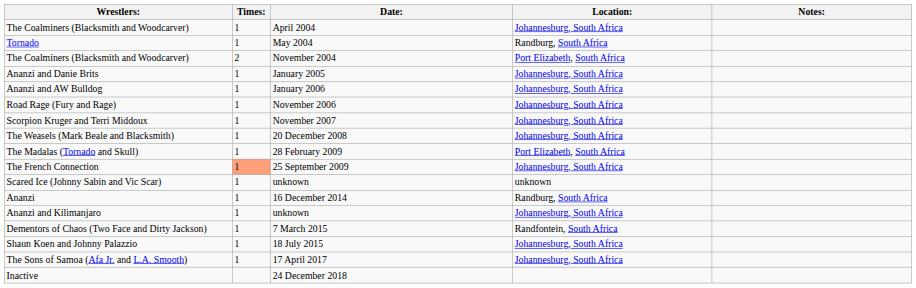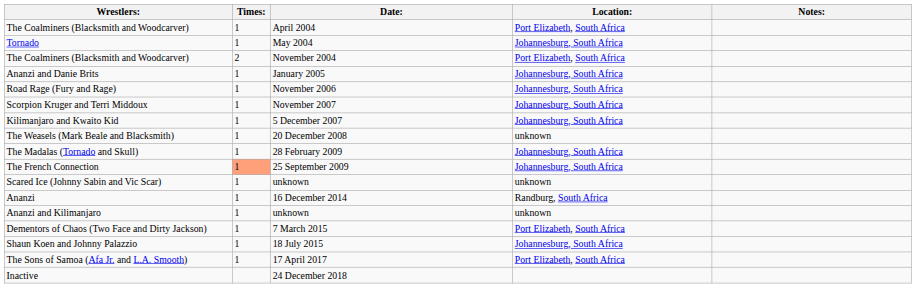The Coalminers (Blacksmith and Woodcarver) / April 2004 | Location:: Johannesburg, South Africa -> Port Elizabeth, South Africa
Tornado | Location:: Randburg, South Africa -> Johannesburg, South Africa
- row: Ananzi and AW Bulldog | 1 | January 2006 | Johannesburg, South Africa
+ row: Kilimanjaro and Kwaito Kid | 1 | 5 December 2007 | Johannesburg, South Africa
The Weasels (Mark Beale and Blacksmith) | Location:: Johannesburg, South Africa -> unknown
The Madalas (Tornado and Skull) | Location:: Port Elizabeth, South Africa -> Johannesburg, South Africa
Ananzi and Kilimanjaro | Location:: Johannesburg, South Africa -> unknown
Dementors of Chaos (Two Face and Dirty Jackson) | Location:: Randfontein, South Africa -> Port Elizabeth, South Africa
The Sons of Samoa (Afa Jr. and L.A. Smooth) | Location:: Johannesburg, South Africa -> Port Elizabeth, South Africa
